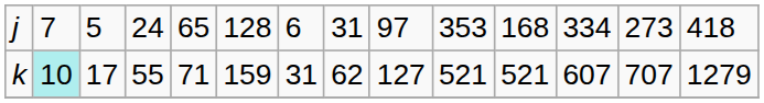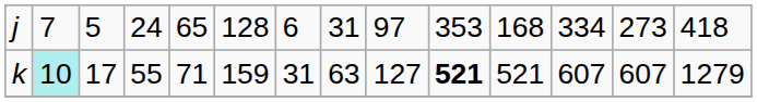k | column 8: 62 -> 63
k | column 10: normal -> bold
k | column 13: 707 -> 607
